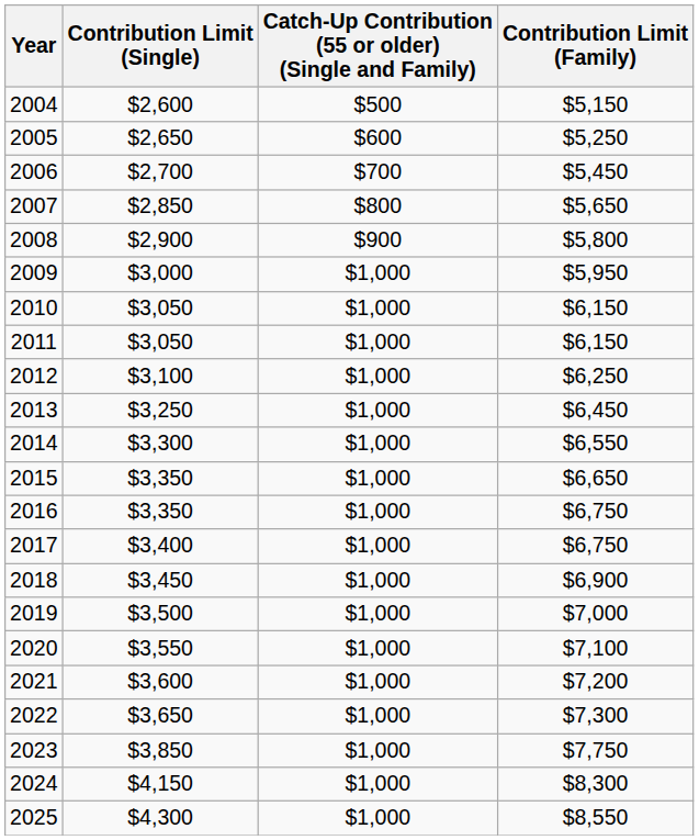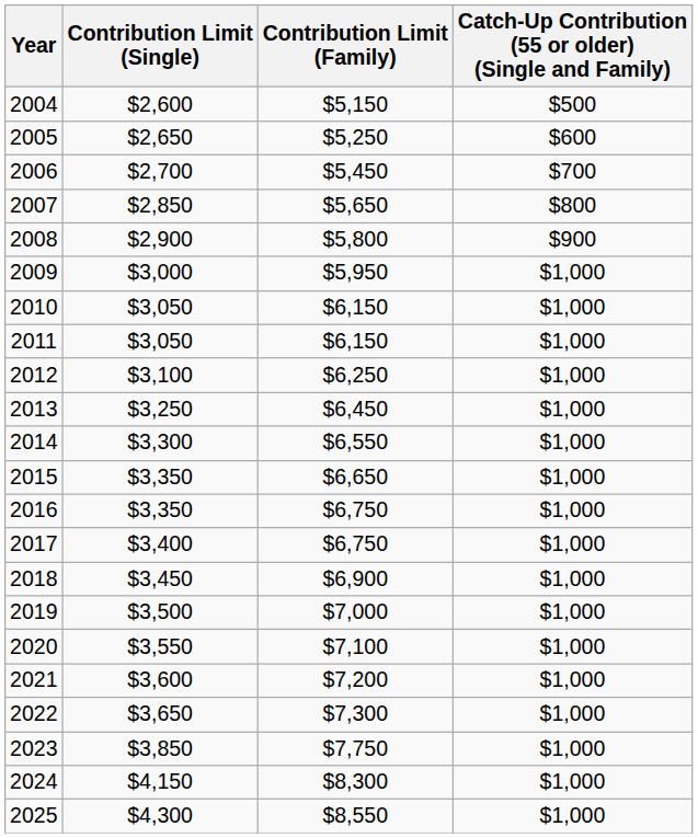columns swapped: Contribution Limit (Family) <-> Catch-Up Contribution (55 or older) (Single and Family)
